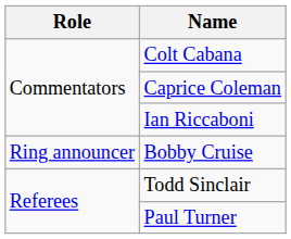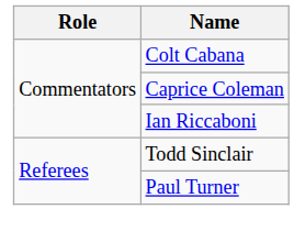- row: Ring announcer | Bobby Cruise
